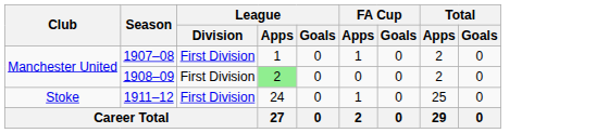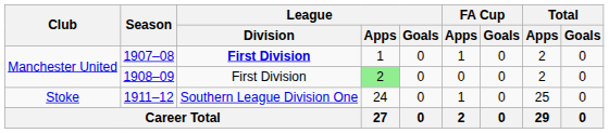1907–08 | League / Division: normal -> bold
1911–12 | League / Division: First Division -> Southern League Division One
